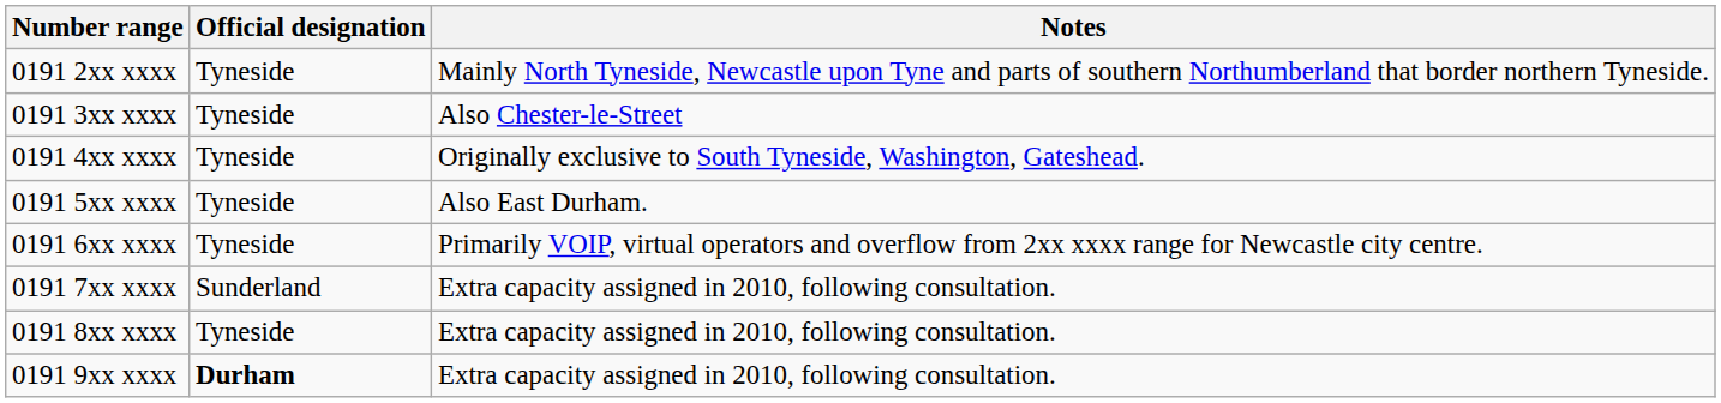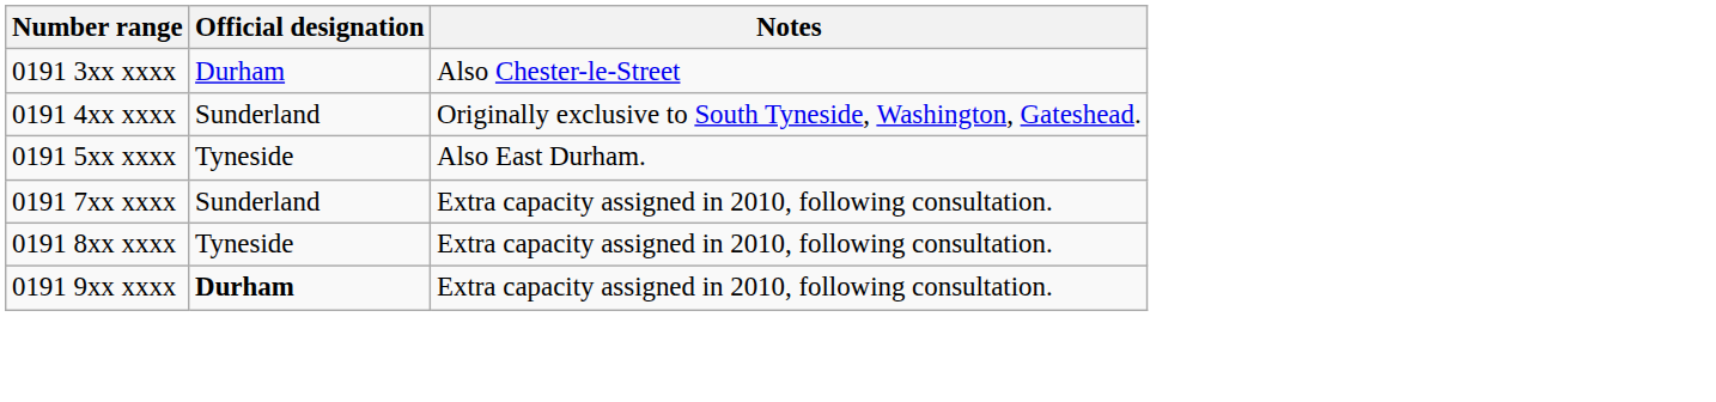- row: 0191 2xx xxxx | Tyneside | Mainly North Tyneside, Newcastle upon Tyne and parts of southern Northumberland that border northern Tyneside.
0191 3xx xxxx | Official designation: Tyneside -> Durham
0191 4xx xxxx | Official designation: Tyneside -> Sunderland
- row: 0191 6xx xxxx | Tyneside | Primarily VOIP, virtual operators and overflow from 2xx xxxx range for Newcastle city centre.
